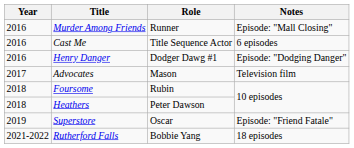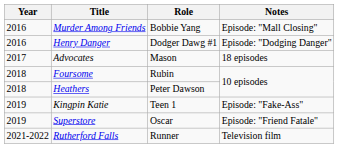Murder Among Friends | Role: Runner -> Bobbie Yang
- row: 2016 | Cast Me | Title Sequence Actor | 6 episodes
Advocates | Notes: Television film -> 18 episodes
+ row: 2019 | Kingpin Katie | Teen 1 | Episode: "Fake-Ass"
Rutherford Falls | Role: Bobbie Yang -> Runner
Rutherford Falls | Notes: 18 episodes -> Television film
